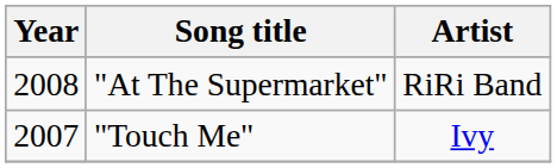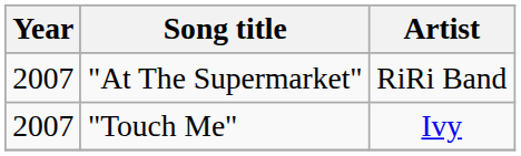"At The Supermarket" | Year: 2008 -> 2007
